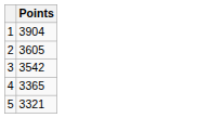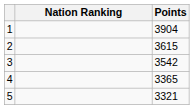+ column: Nation Ranking
2 | Points: 3605 -> 3615
